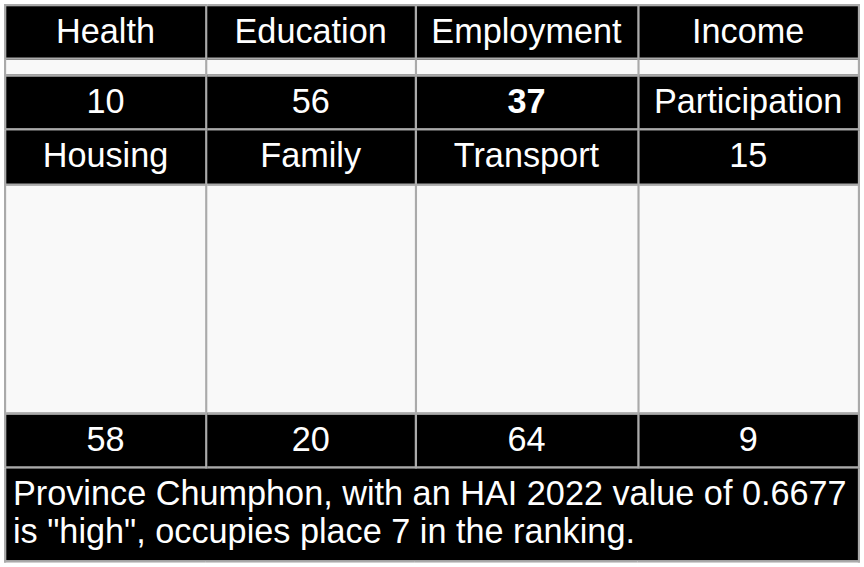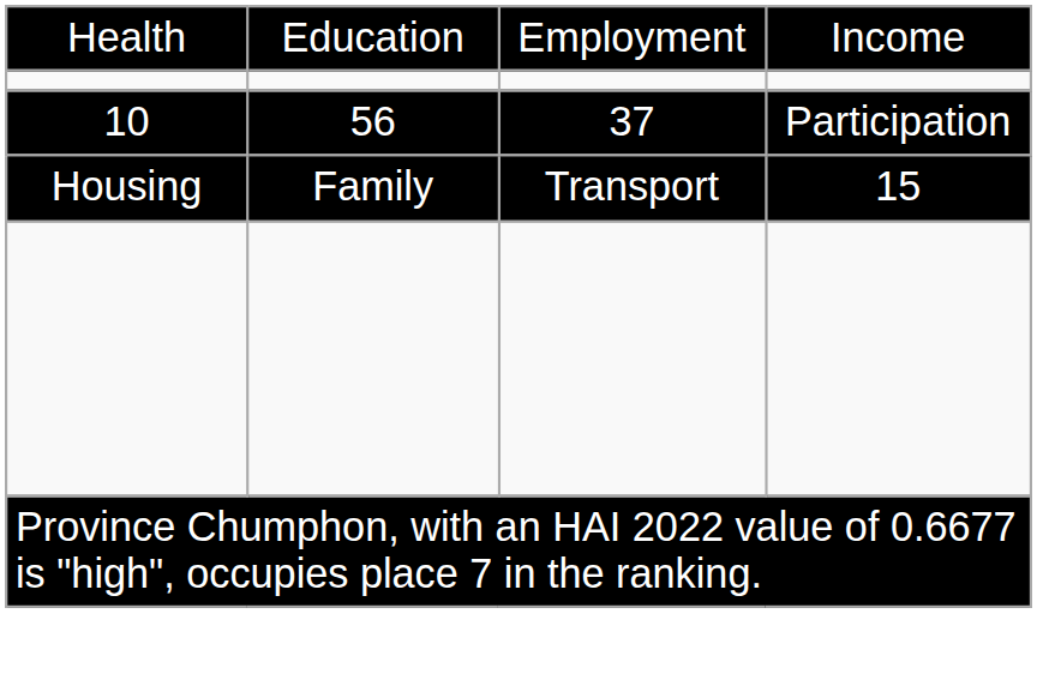10 | column 3: bold -> normal
- row: 58 | 20 | 64 | 9
